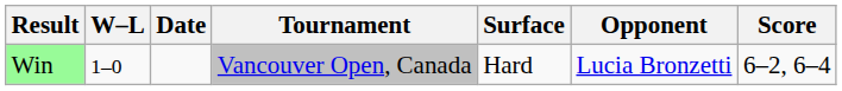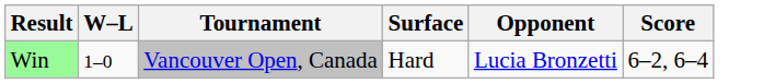- column: Date
